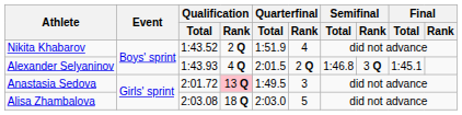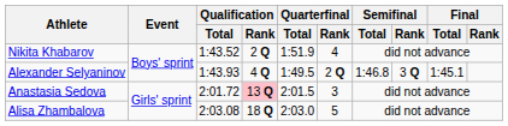Alexander Selyaninov | Quarterfinal / Total: 2:01.5 -> 1:49.5
Anastasia Sedova | Quarterfinal / Total: 1:49.5 -> 2:01.5
